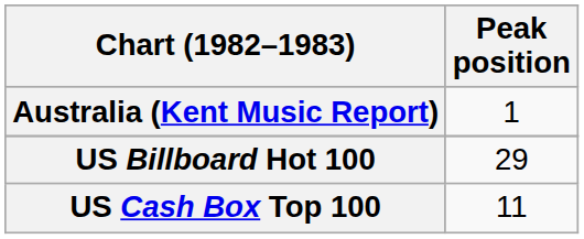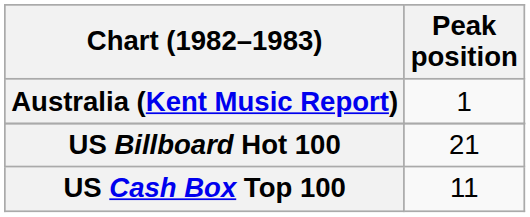US Billboard Hot 100 | Peak position: 29 -> 21
